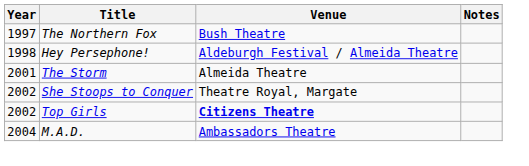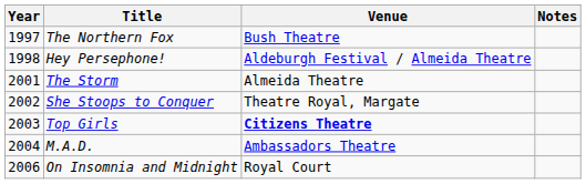Top Girls | Year: 2002 -> 2003
+ row: 2006 | On Insomnia and Midnight | Royal Court
